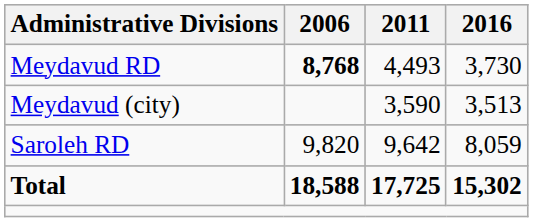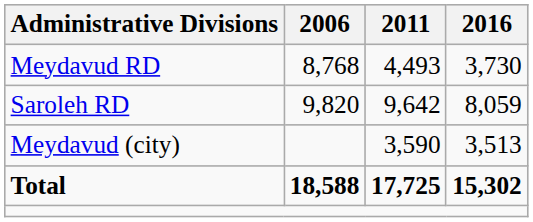Meydavud RD | 2006: bold -> normal
rows swapped: Saroleh RD <-> Meydavud (city)
